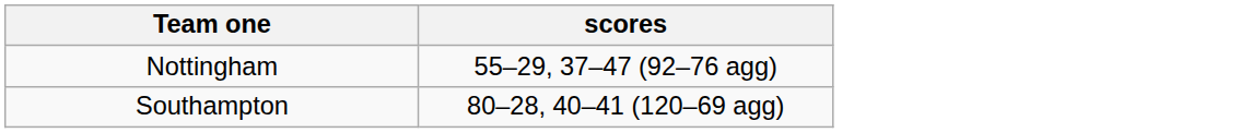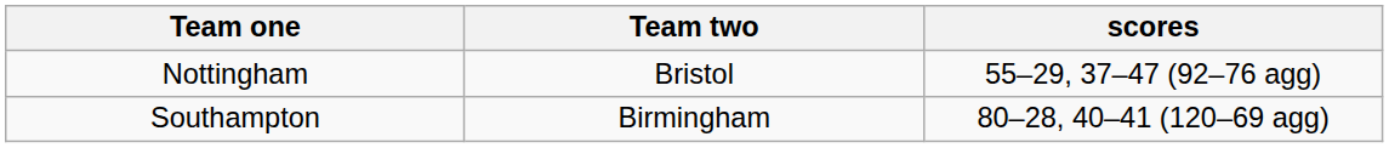+ column: Team two | Bristol | Birmingham
